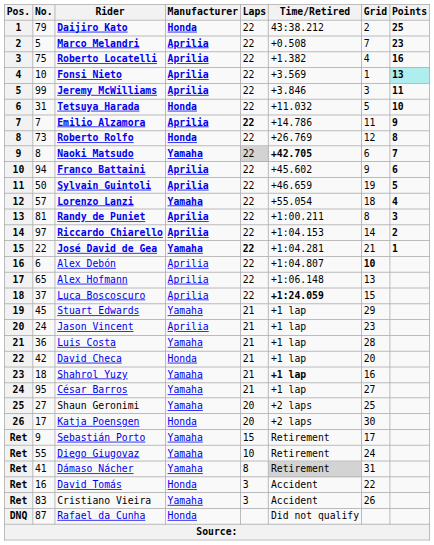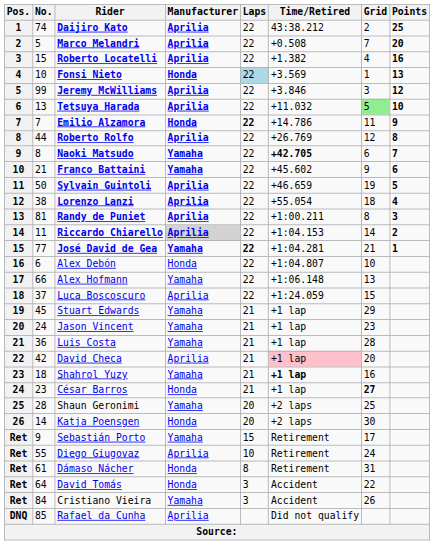Daijiro Kato | No.: 79 -> 74
Daijiro Kato | Manufacturer: Honda -> Aprilia
Marco Melandri | Points: 23 -> 20
Roberto Locatelli | No.: 75 -> 15
Fonsi Nieto | Manufacturer: Aprilia -> Honda
Fonsi Nieto | Laps: no background -> lightblue background
Fonsi Nieto | Points: paleturquoise background -> no background
Jeremy McWilliams | Points: 11 -> 12
Tetsuya Harada | No.: 31 -> 13
Tetsuya Harada | Manufacturer: Honda -> Aprilia
Tetsuya Harada | Grid: no background -> lightgreen background
Emilio Alzamora | Manufacturer: Aprilia -> Honda
Roberto Rolfo | No.: 73 -> 44
Roberto Rolfo | Manufacturer: Honda -> Aprilia
Naoki Matsudo | Laps: lightgrey background -> no background
Franco Battaini | No.: 94 -> 21
Franco Battaini | Manufacturer: Aprilia -> Yamaha
Lorenzo Lanzi | No.: 57 -> 38
Lorenzo Lanzi | Manufacturer: Yamaha -> Aprilia
Riccardo Chiarello | No.: 97 -> 11
Riccardo Chiarello | Manufacturer: no background -> lightgrey background
José David de Gea | No.: 22 -> 77
Alex Debón | Manufacturer: Aprilia -> Honda
Alex Debón | Grid: bold -> normal
Alex Hofmann | No.: 65 -> 66
Alex Hofmann | Manufacturer: Aprilia -> Yamaha
Luca Boscoscuro | Time/Retired: bold -> normal
Jason Vincent | Manufacturer: Aprilia -> Yamaha
David Checa | Manufacturer: Honda -> Aprilia
David Checa | Time/Retired: no background -> pink background
César Barros | No.: 95 -> 23
César Barros | Manufacturer: Yamaha -> Honda
César Barros | Grid: normal -> bold
Shaun Geronimi | No.: 27 -> 28
Katja Poensgen | No.: 17 -> 14
Diego Giugovaz | Manufacturer: Yamaha -> Aprilia
Dámaso Nácher | No.: 41 -> 61
Dámaso Nácher | Manufacturer: Yamaha -> Honda
Dámaso Nácher | Time/Retired: lightgrey background -> no background
David Tomás | No.: 16 -> 64
Cristiano Vieira | No.: 83 -> 84
Rafael da Cunha | No.: 87 -> 85
Rafael da Cunha | Manufacturer: Honda -> Aprilia
